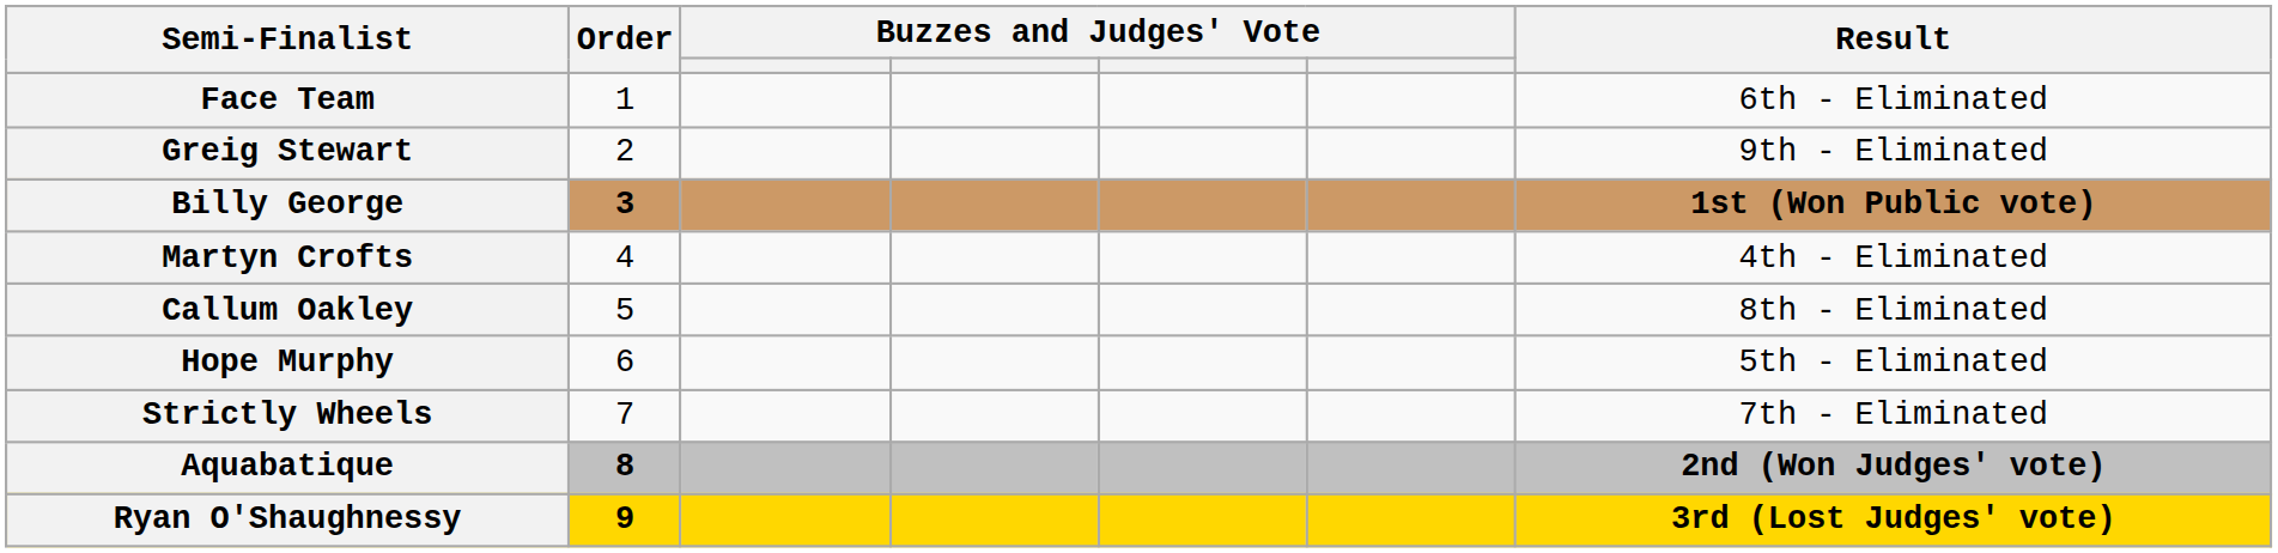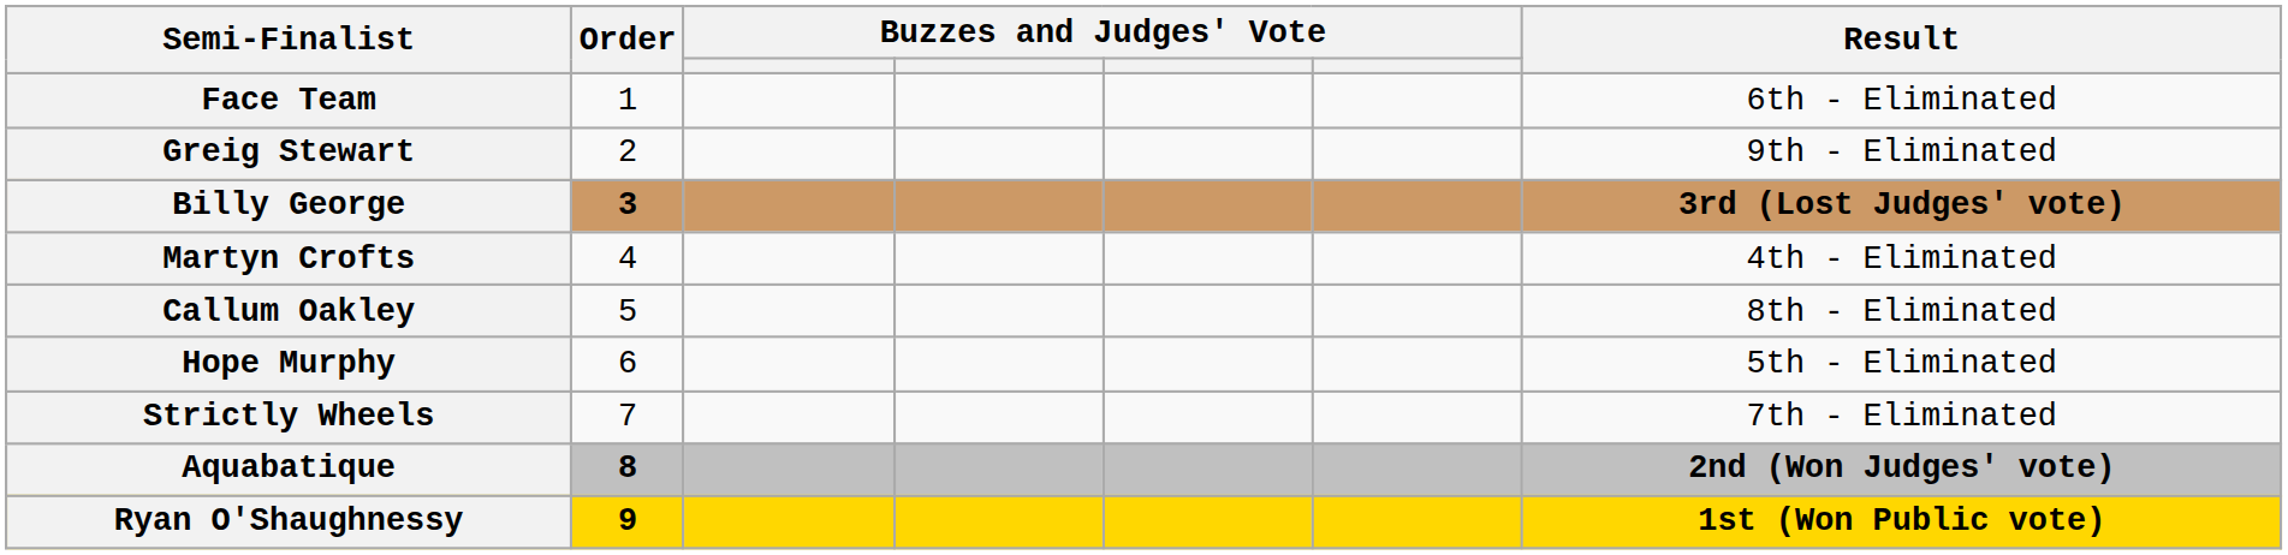Billy George | Result: 1st (Won Public vote) -> 3rd (Lost Judges' vote)
Ryan O'Shaughnessy | Result: 3rd (Lost Judges' vote) -> 1st (Won Public vote)
